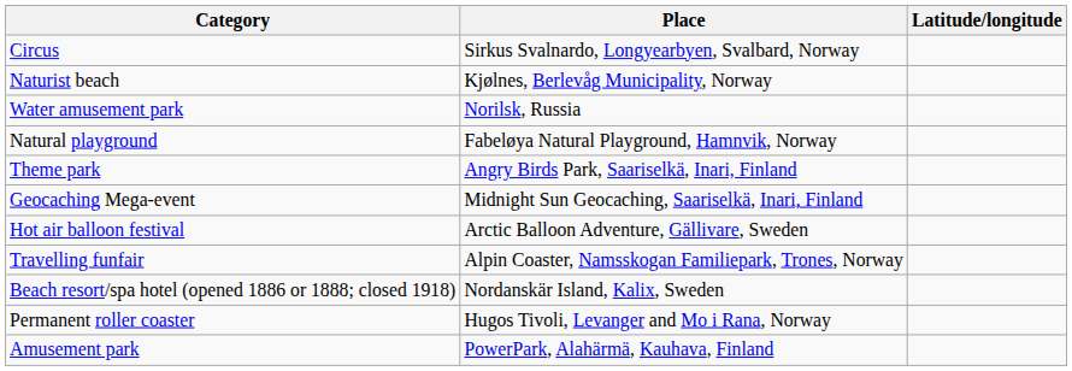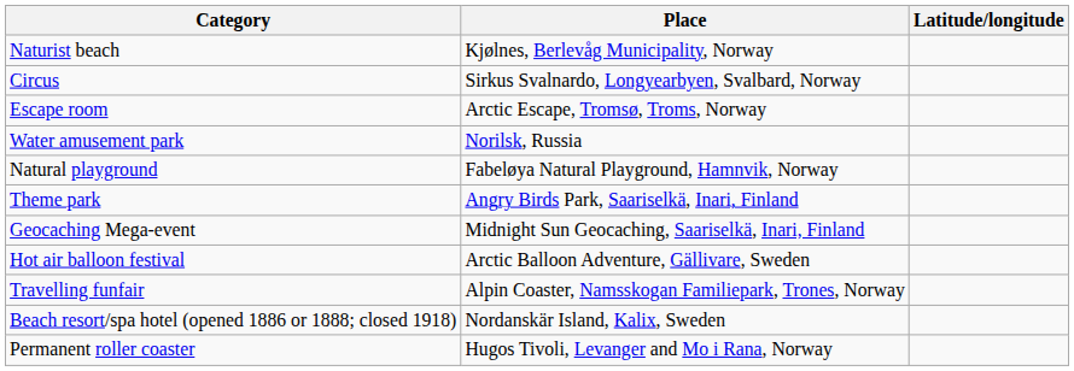rows swapped: Circus <-> Naturist beach
+ row: Escape room | Arctic Escape, Tromsø, Troms, Norway
- row: Amusement park | PowerPark, Alahärmä, Kauhava, Finland
